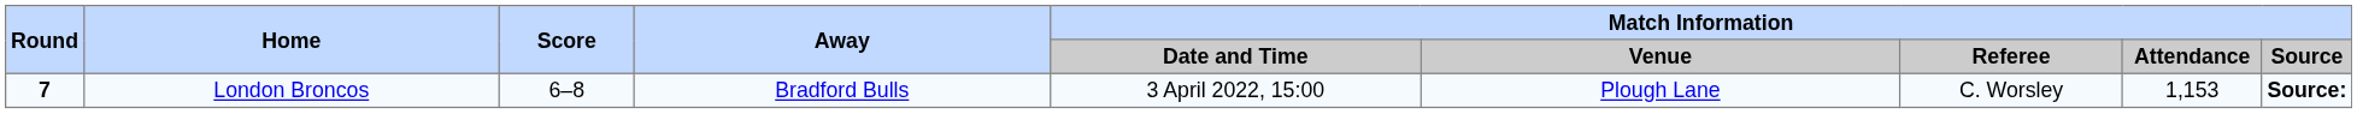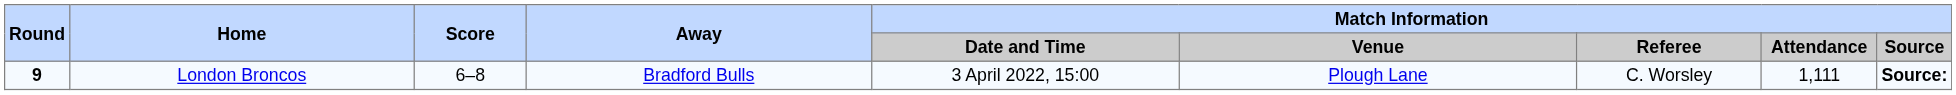London Broncos | Round: 7 -> 9
London Broncos | Match Information / Attendance: 1,153 -> 1,111
